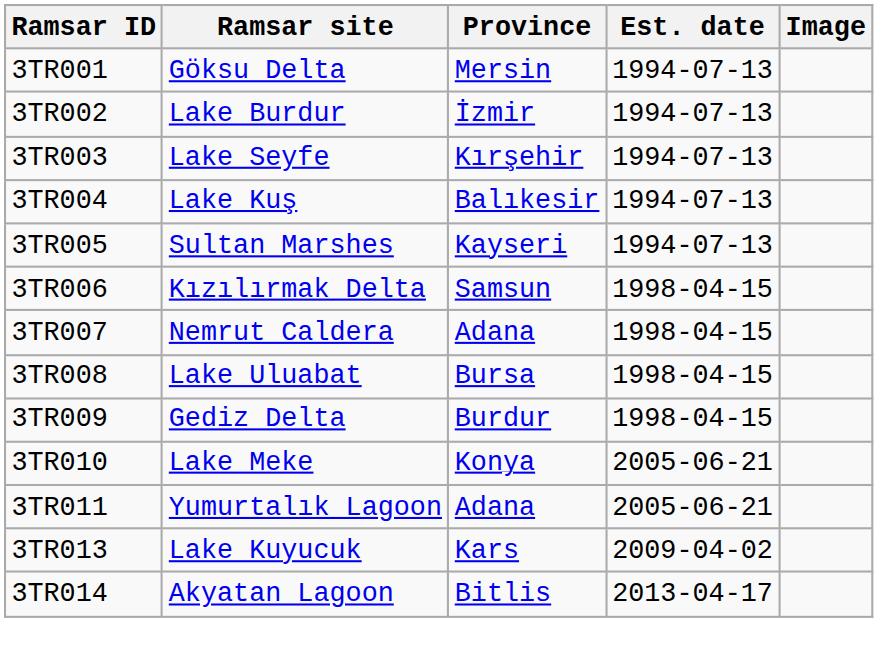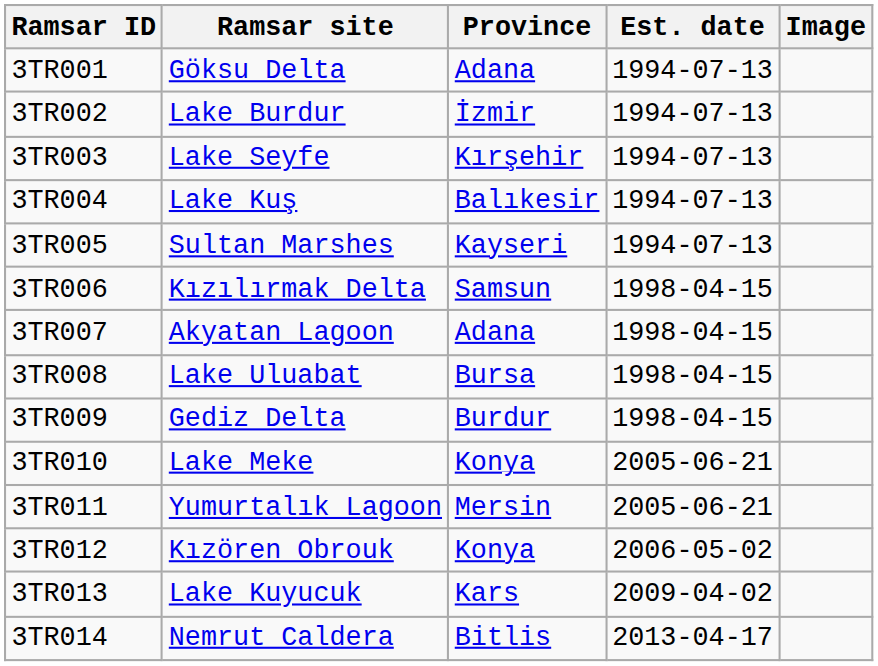3TR001 | Province: Mersin -> Adana
3TR007 | Ramsar site: Nemrut Caldera -> Akyatan Lagoon
3TR011 | Province: Adana -> Mersin
+ row: 3TR012 | Kızören Obrouk | Konya | 2006-05-02
3TR014 | Ramsar site: Akyatan Lagoon -> Nemrut Caldera
